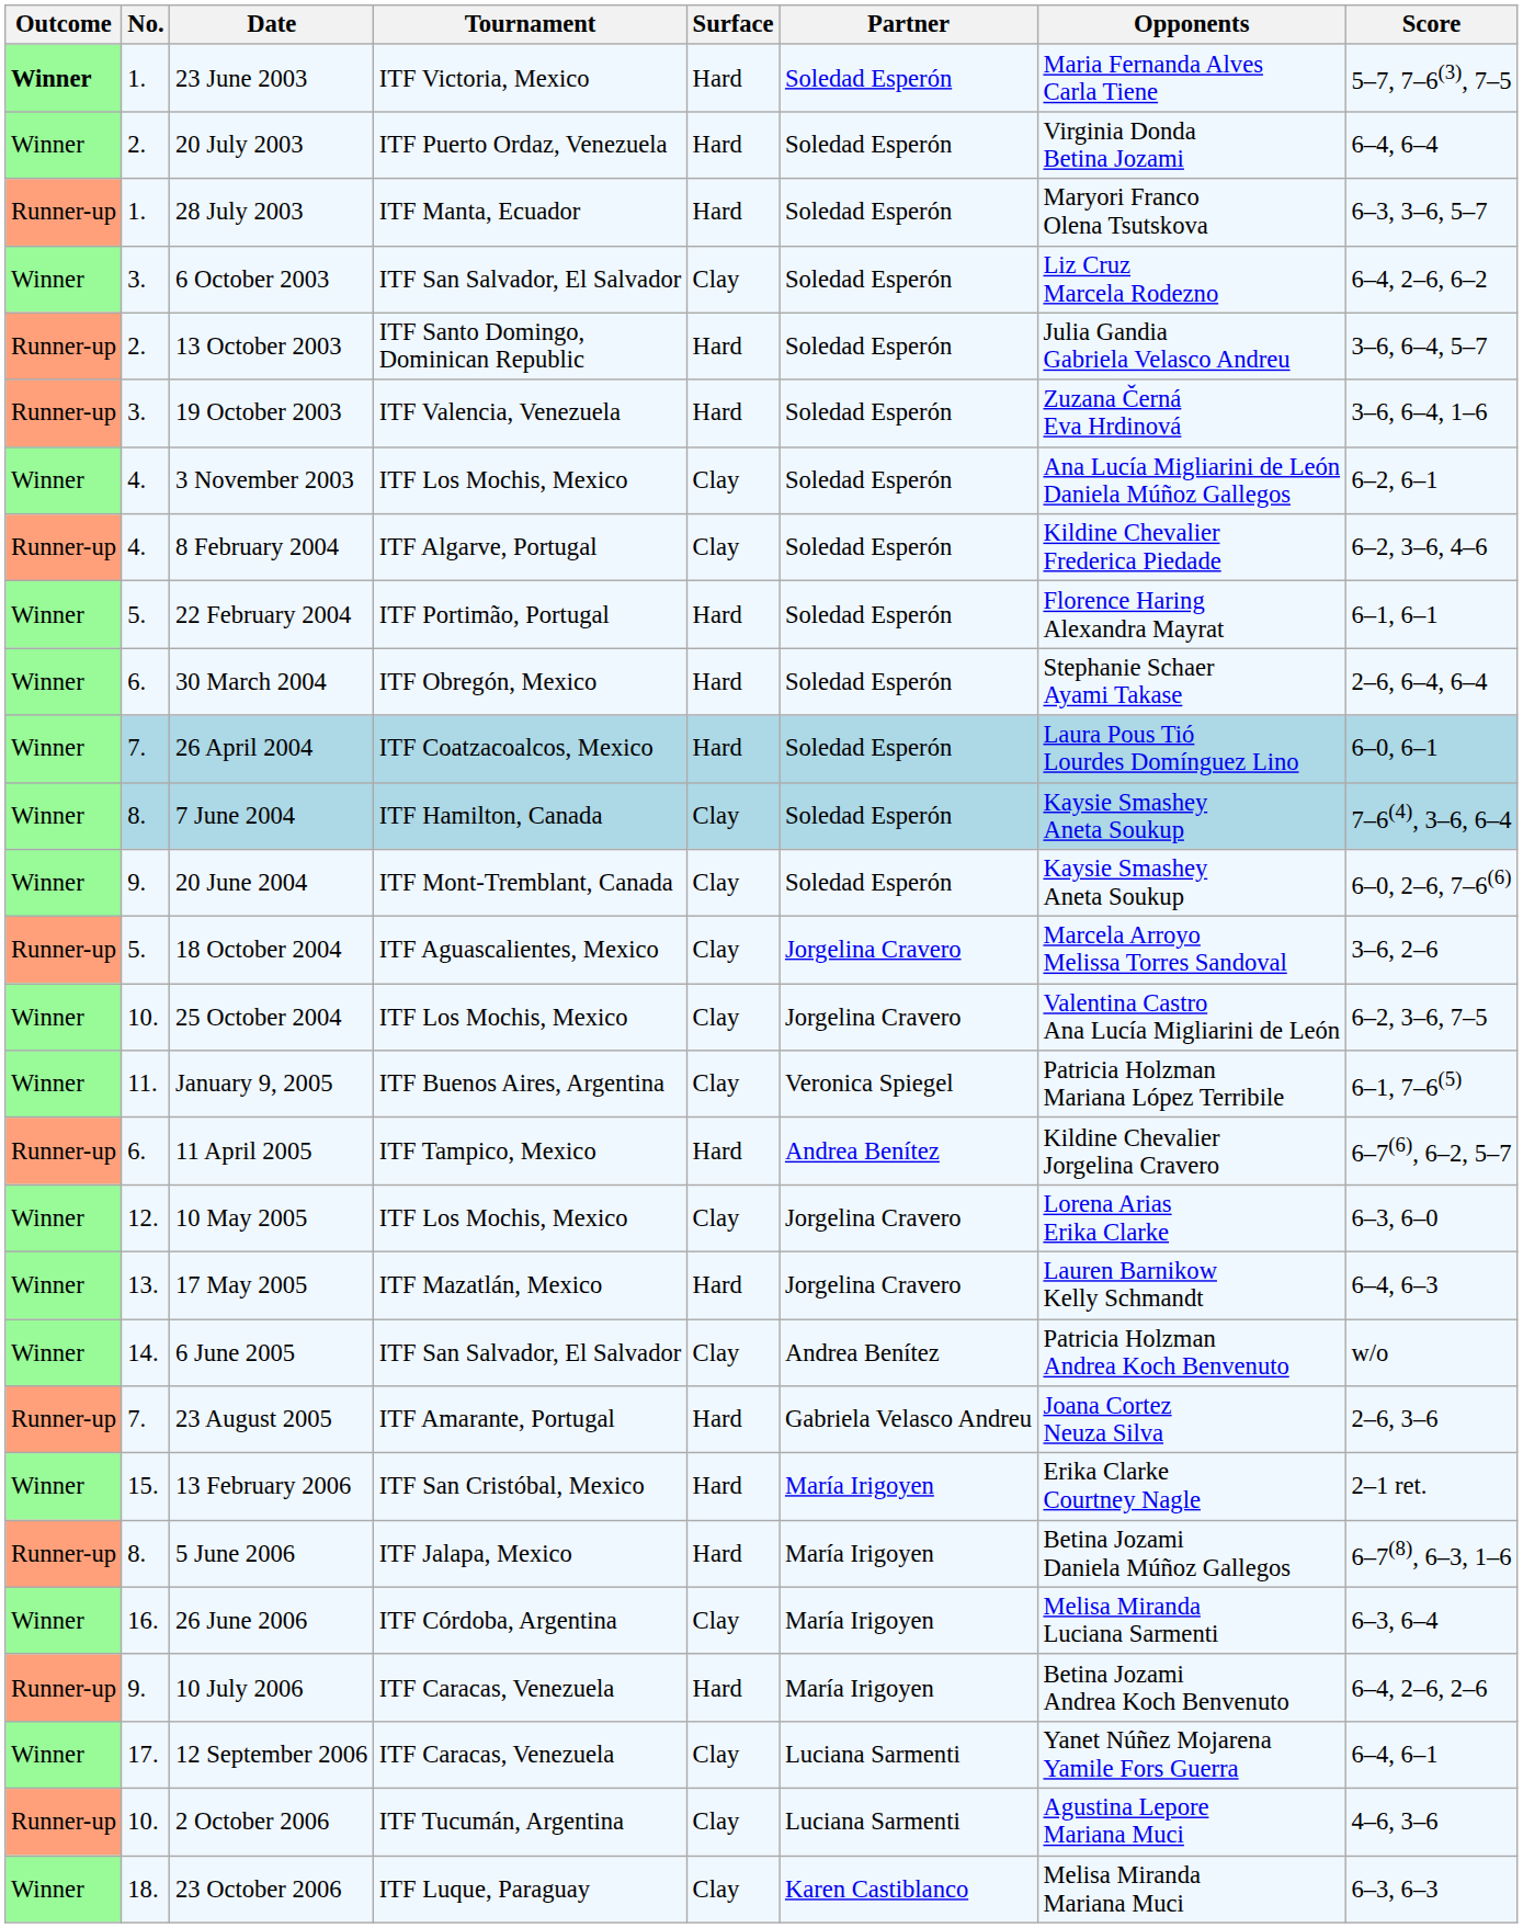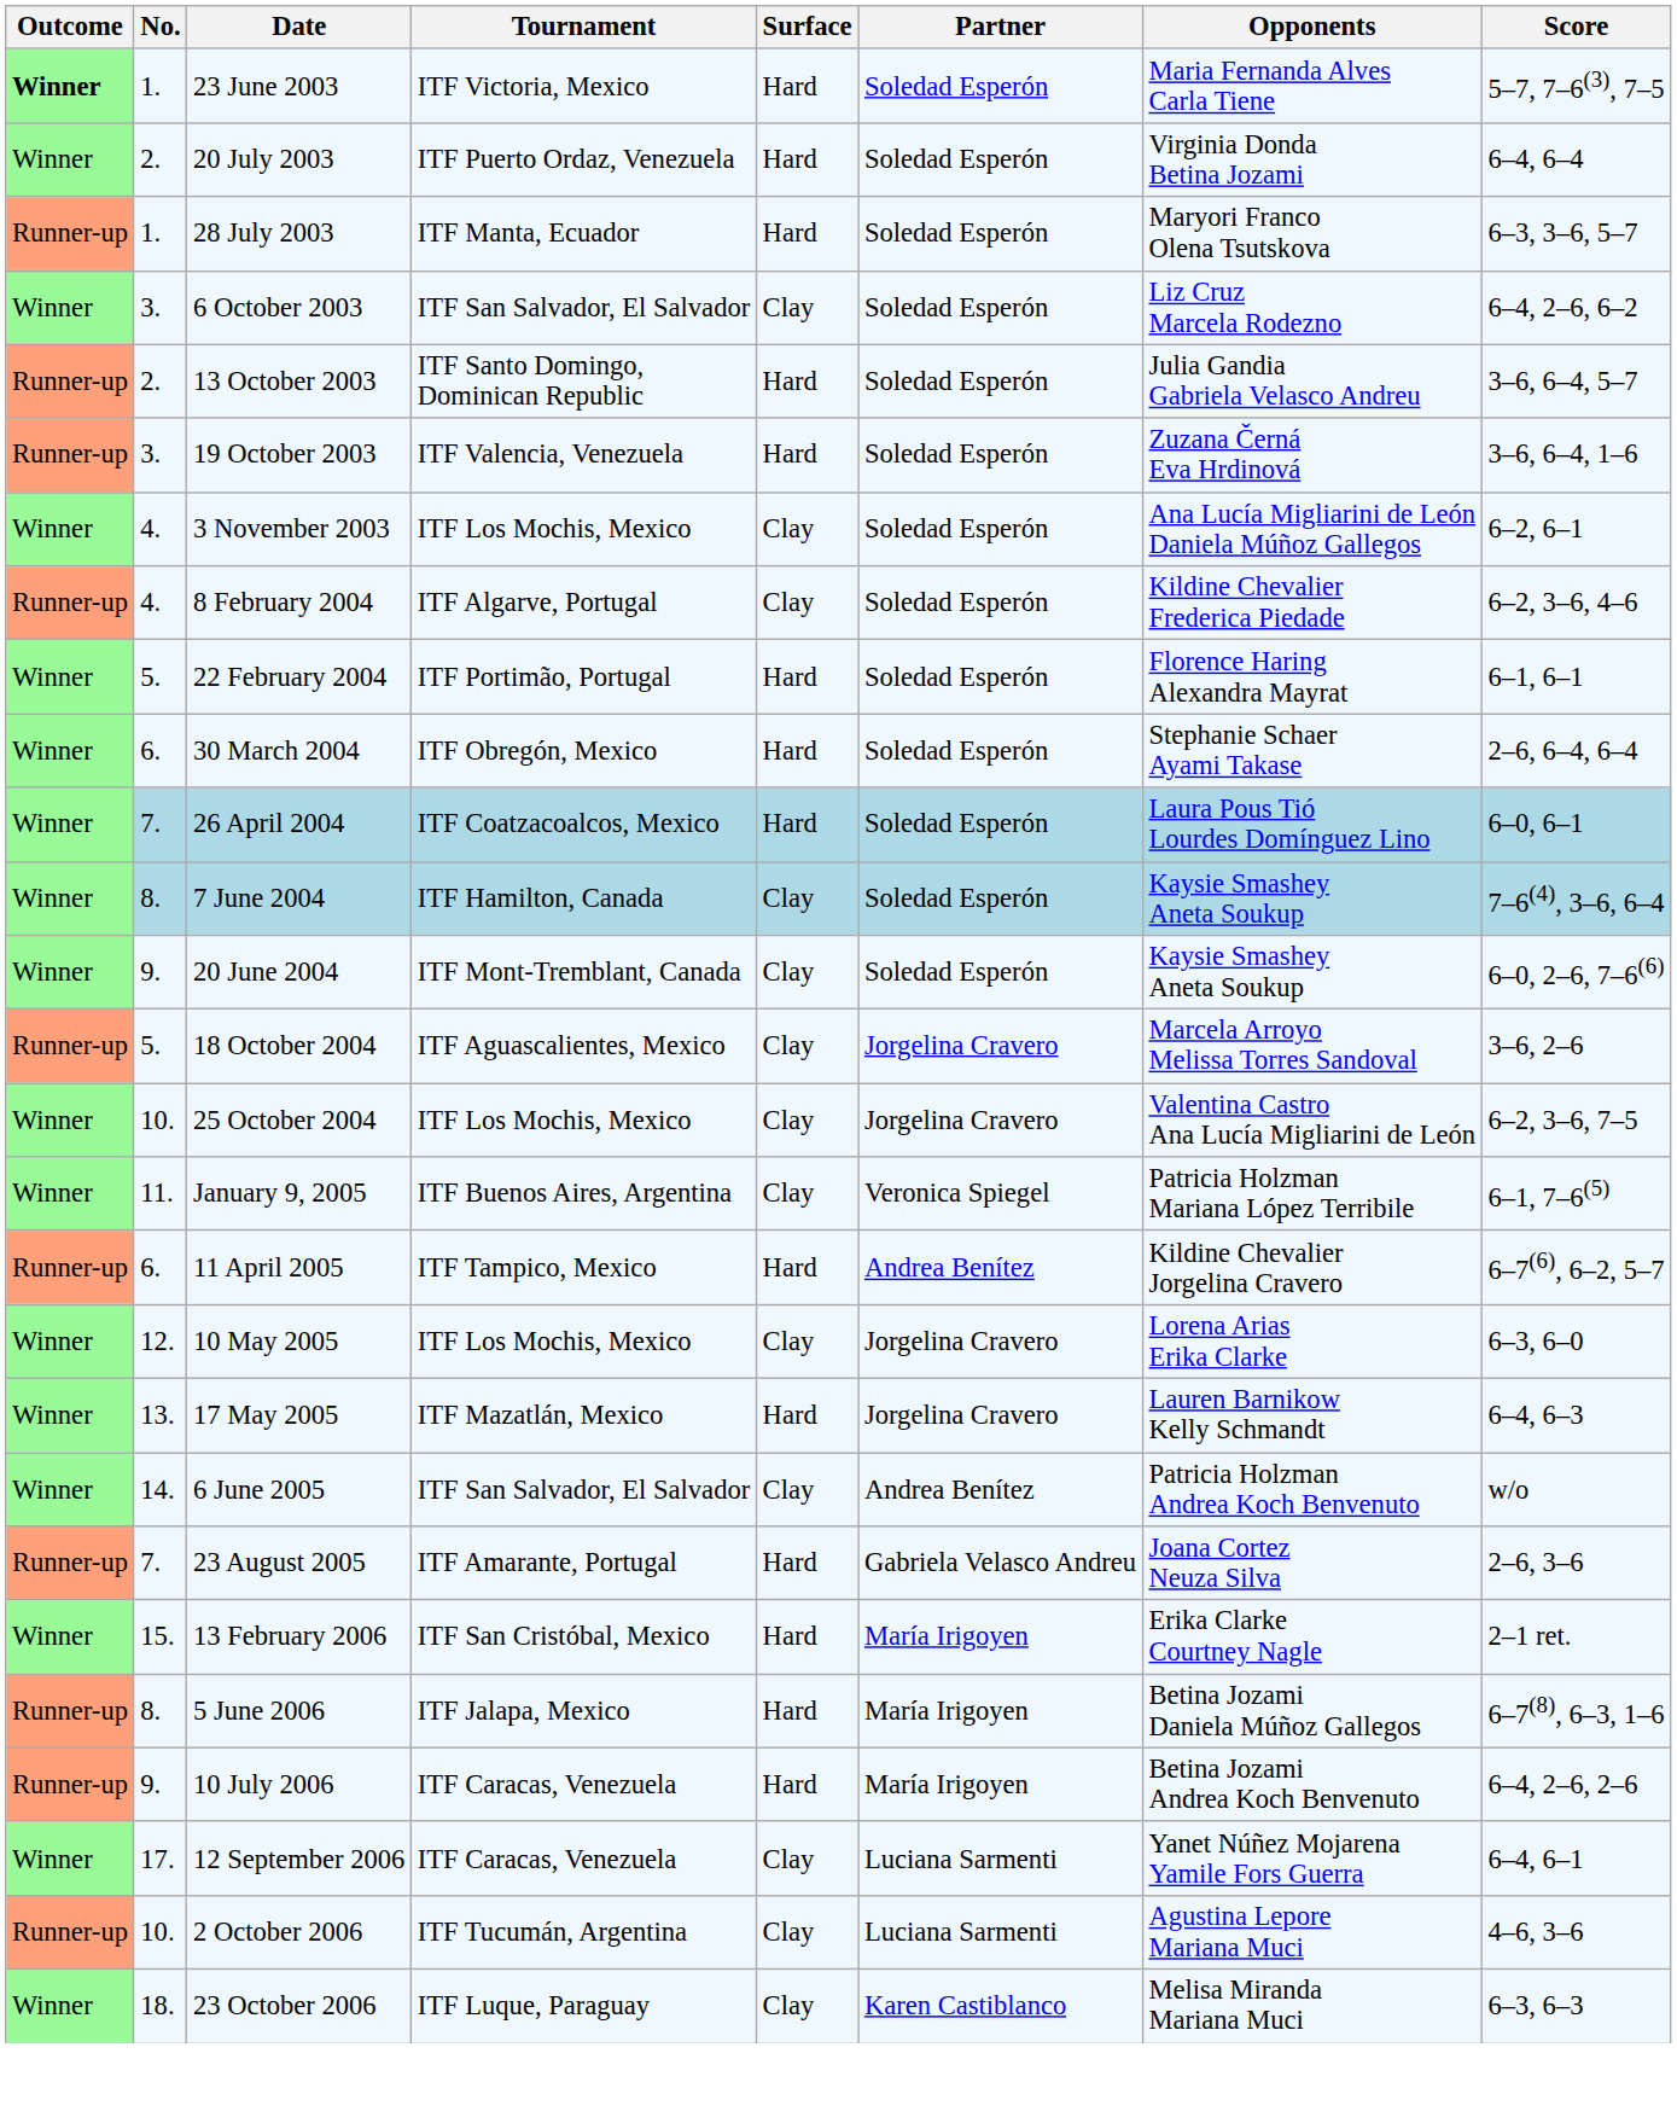- row: Winner | 16. | 26 June 2006 | ITF Córdoba, Argentina | Clay | María Irigoyen | Melisa Miranda Luciana Sarmenti | 6–3, 6–4
